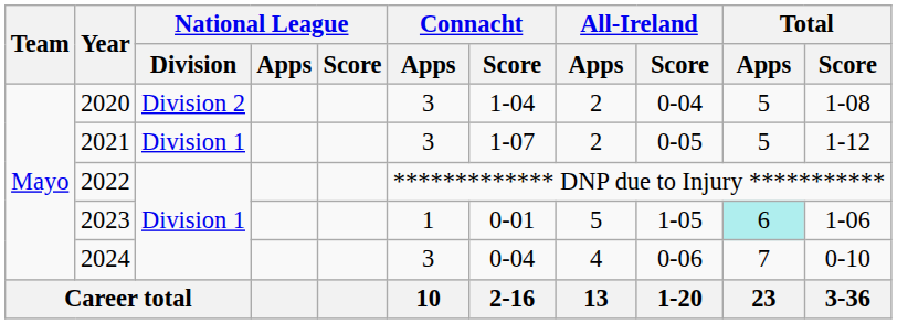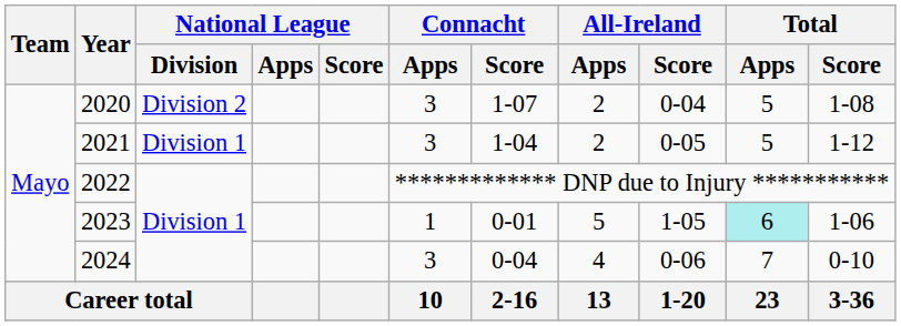2020 | Connacht / Score: 1-04 -> 1-07
2021 | Connacht / Score: 1-07 -> 1-04
